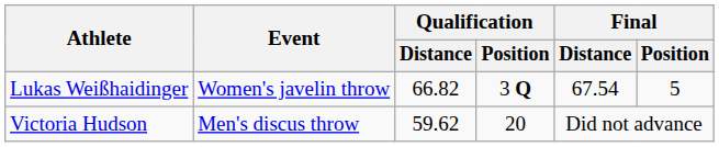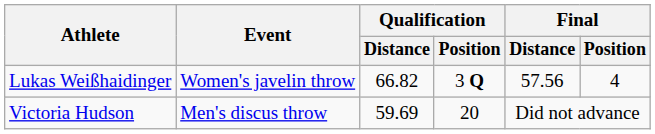Lukas Weißhaidinger | Final / Distance: 67.54 -> 57.56
Lukas Weißhaidinger | Final / Position: 5 -> 4
Victoria Hudson | Qualification / Distance: 59.62 -> 59.69
